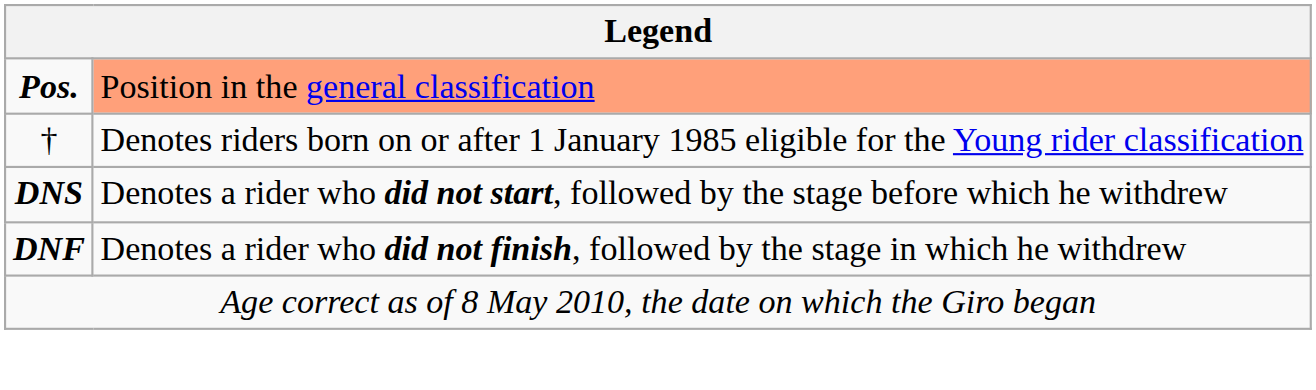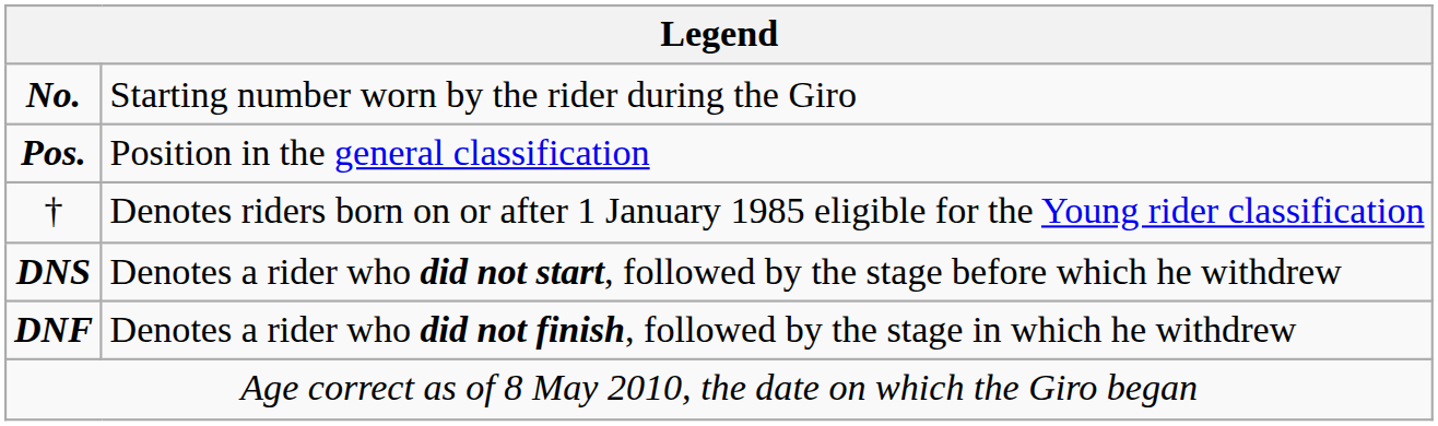+ row: No. | Starting number worn by the rider during the Giro
Pos. | column 2: lightsalmon background -> no background
